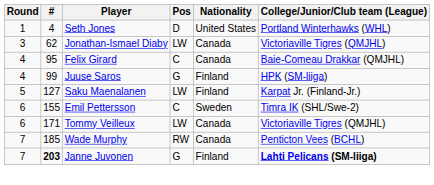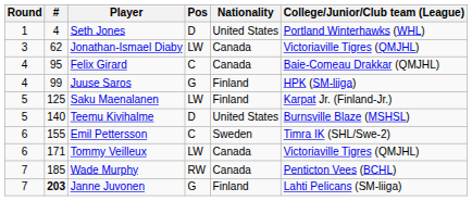Saku Maenalanen | #: 127 -> 125
+ row: 5 | 140 | Teemu Kivihalme | D | United States | Burnsville Blaze (MSHSL)
Janne Juvonen | College/Junior/Club team (League): bold -> normal
